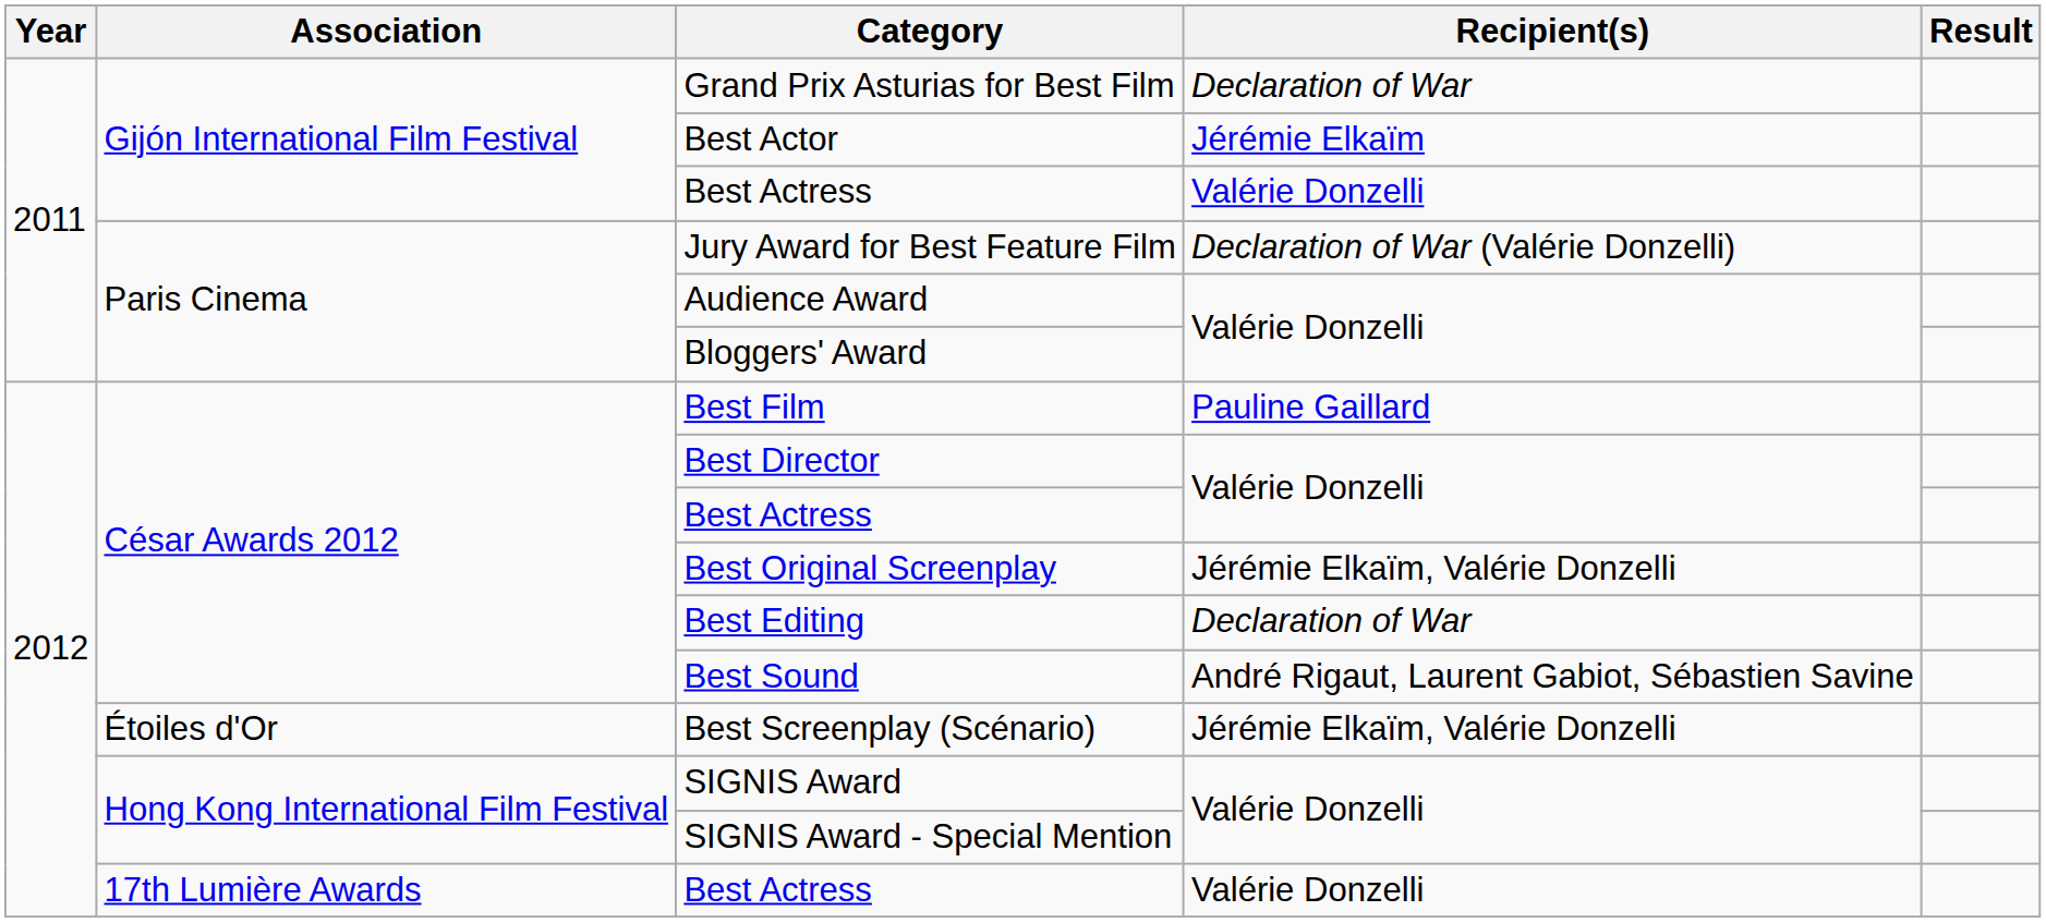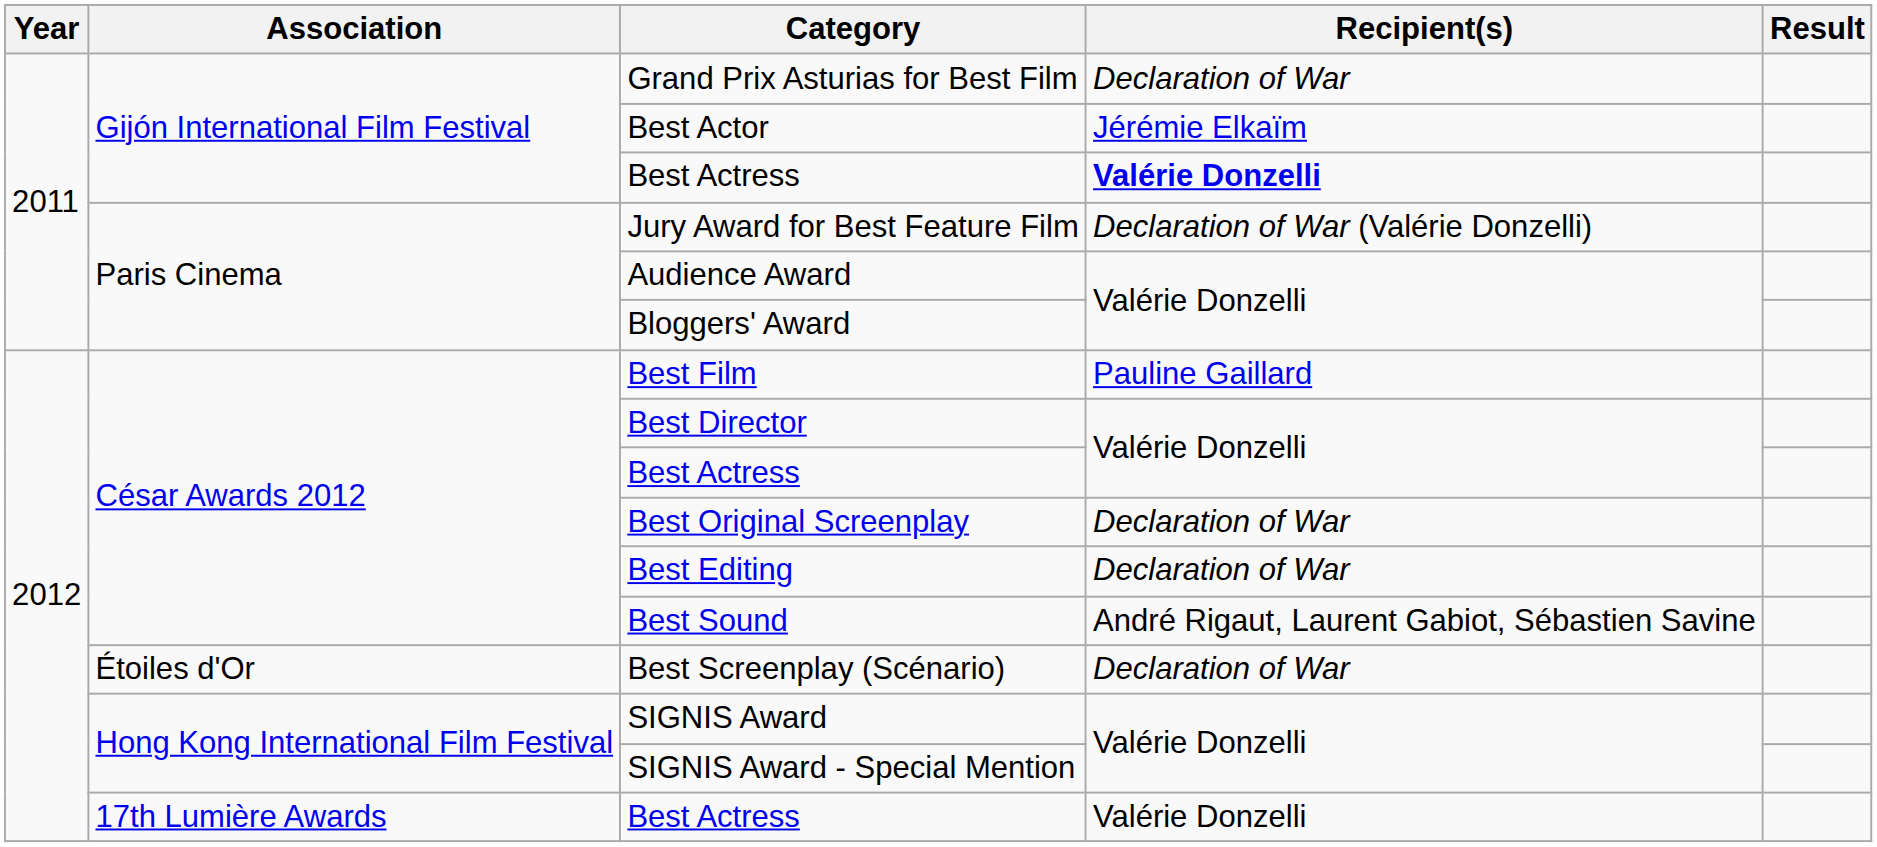Gijón International Film Festival / Best Actress | Recipient(s): normal -> bold
Best Original Screenplay | Recipient(s): Jérémie Elkaïm, Valérie Donzelli -> Declaration of War
Best Screenplay (Scénario) | Recipient(s): Jérémie Elkaïm, Valérie Donzelli -> Declaration of War
